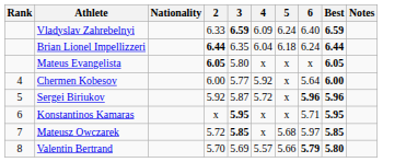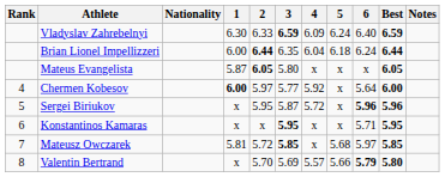+ column: 1 | 6.30 | 6.00 | 5.87 | 6.00 | x | x | 5.81 | x
Chermen Kobesov | 2: 6.00 -> 5.97
Sergei Biriukov | 2: 5.92 -> 5.95
